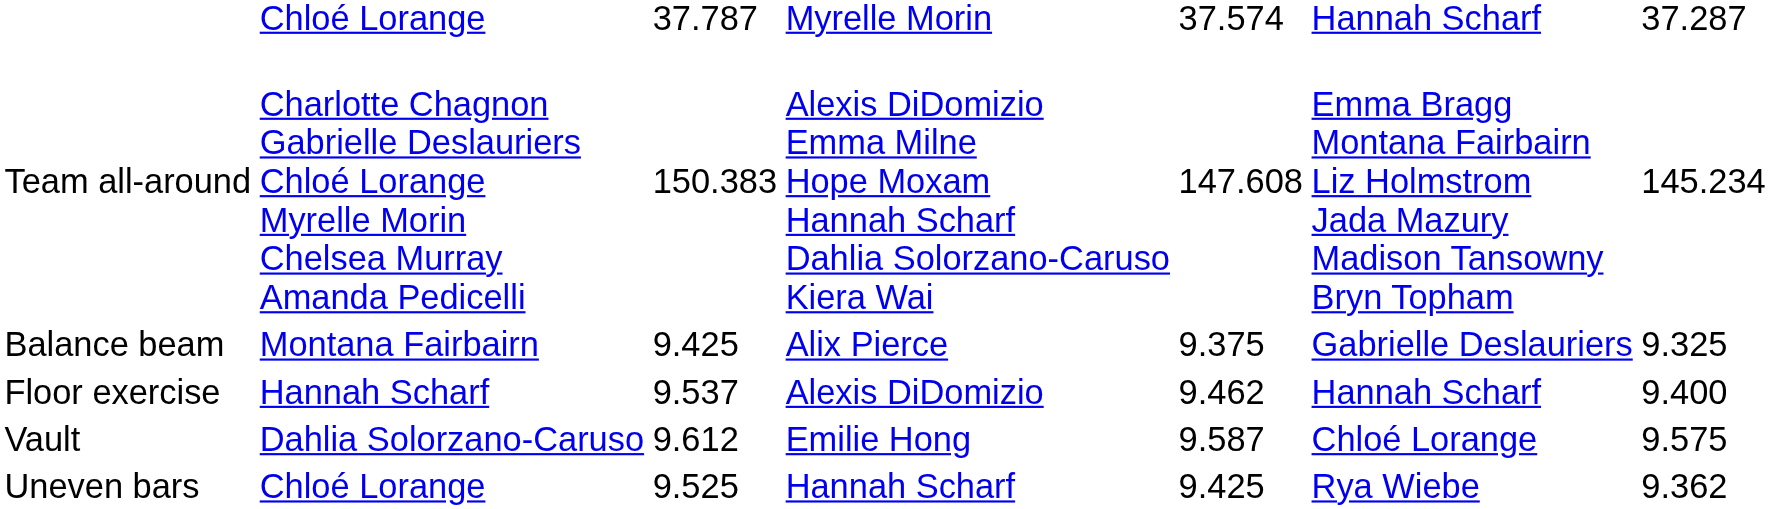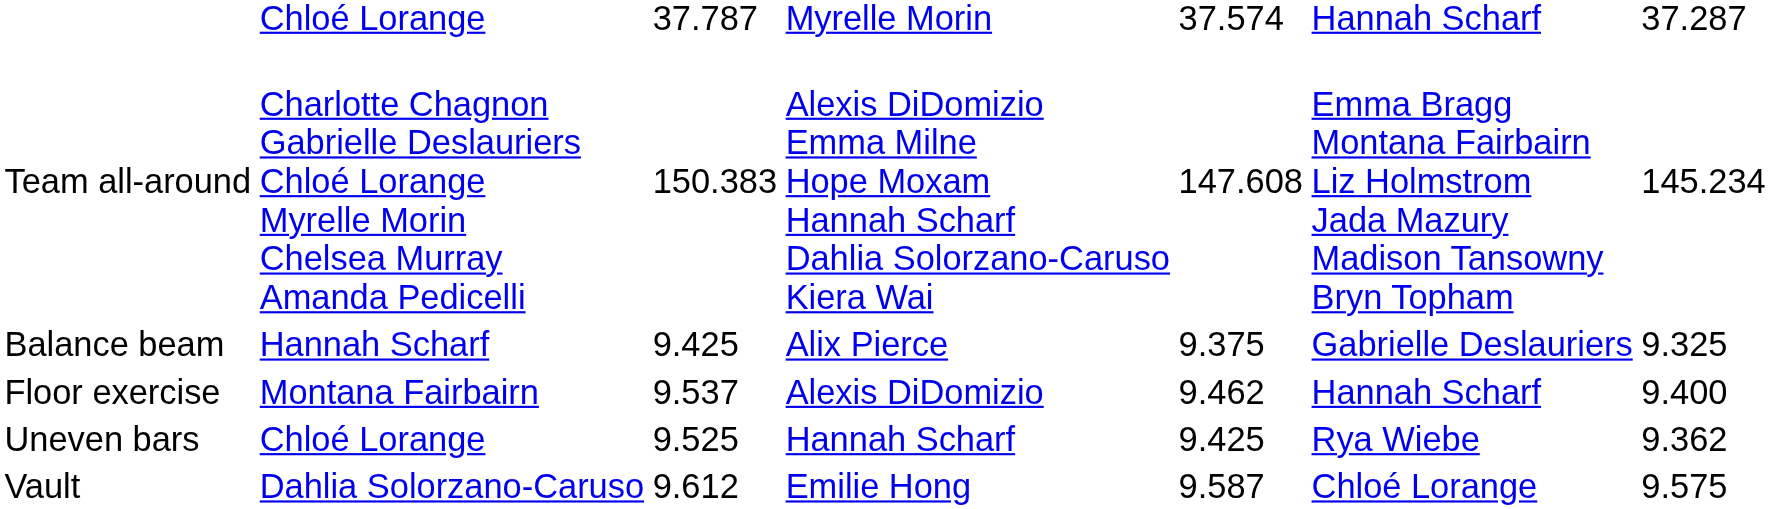Balance beam | column 2: Montana Fairbairn -> Hannah Scharf
Floor exercise | column 2: Hannah Scharf -> Montana Fairbairn
rows swapped: Uneven bars <-> Vault
